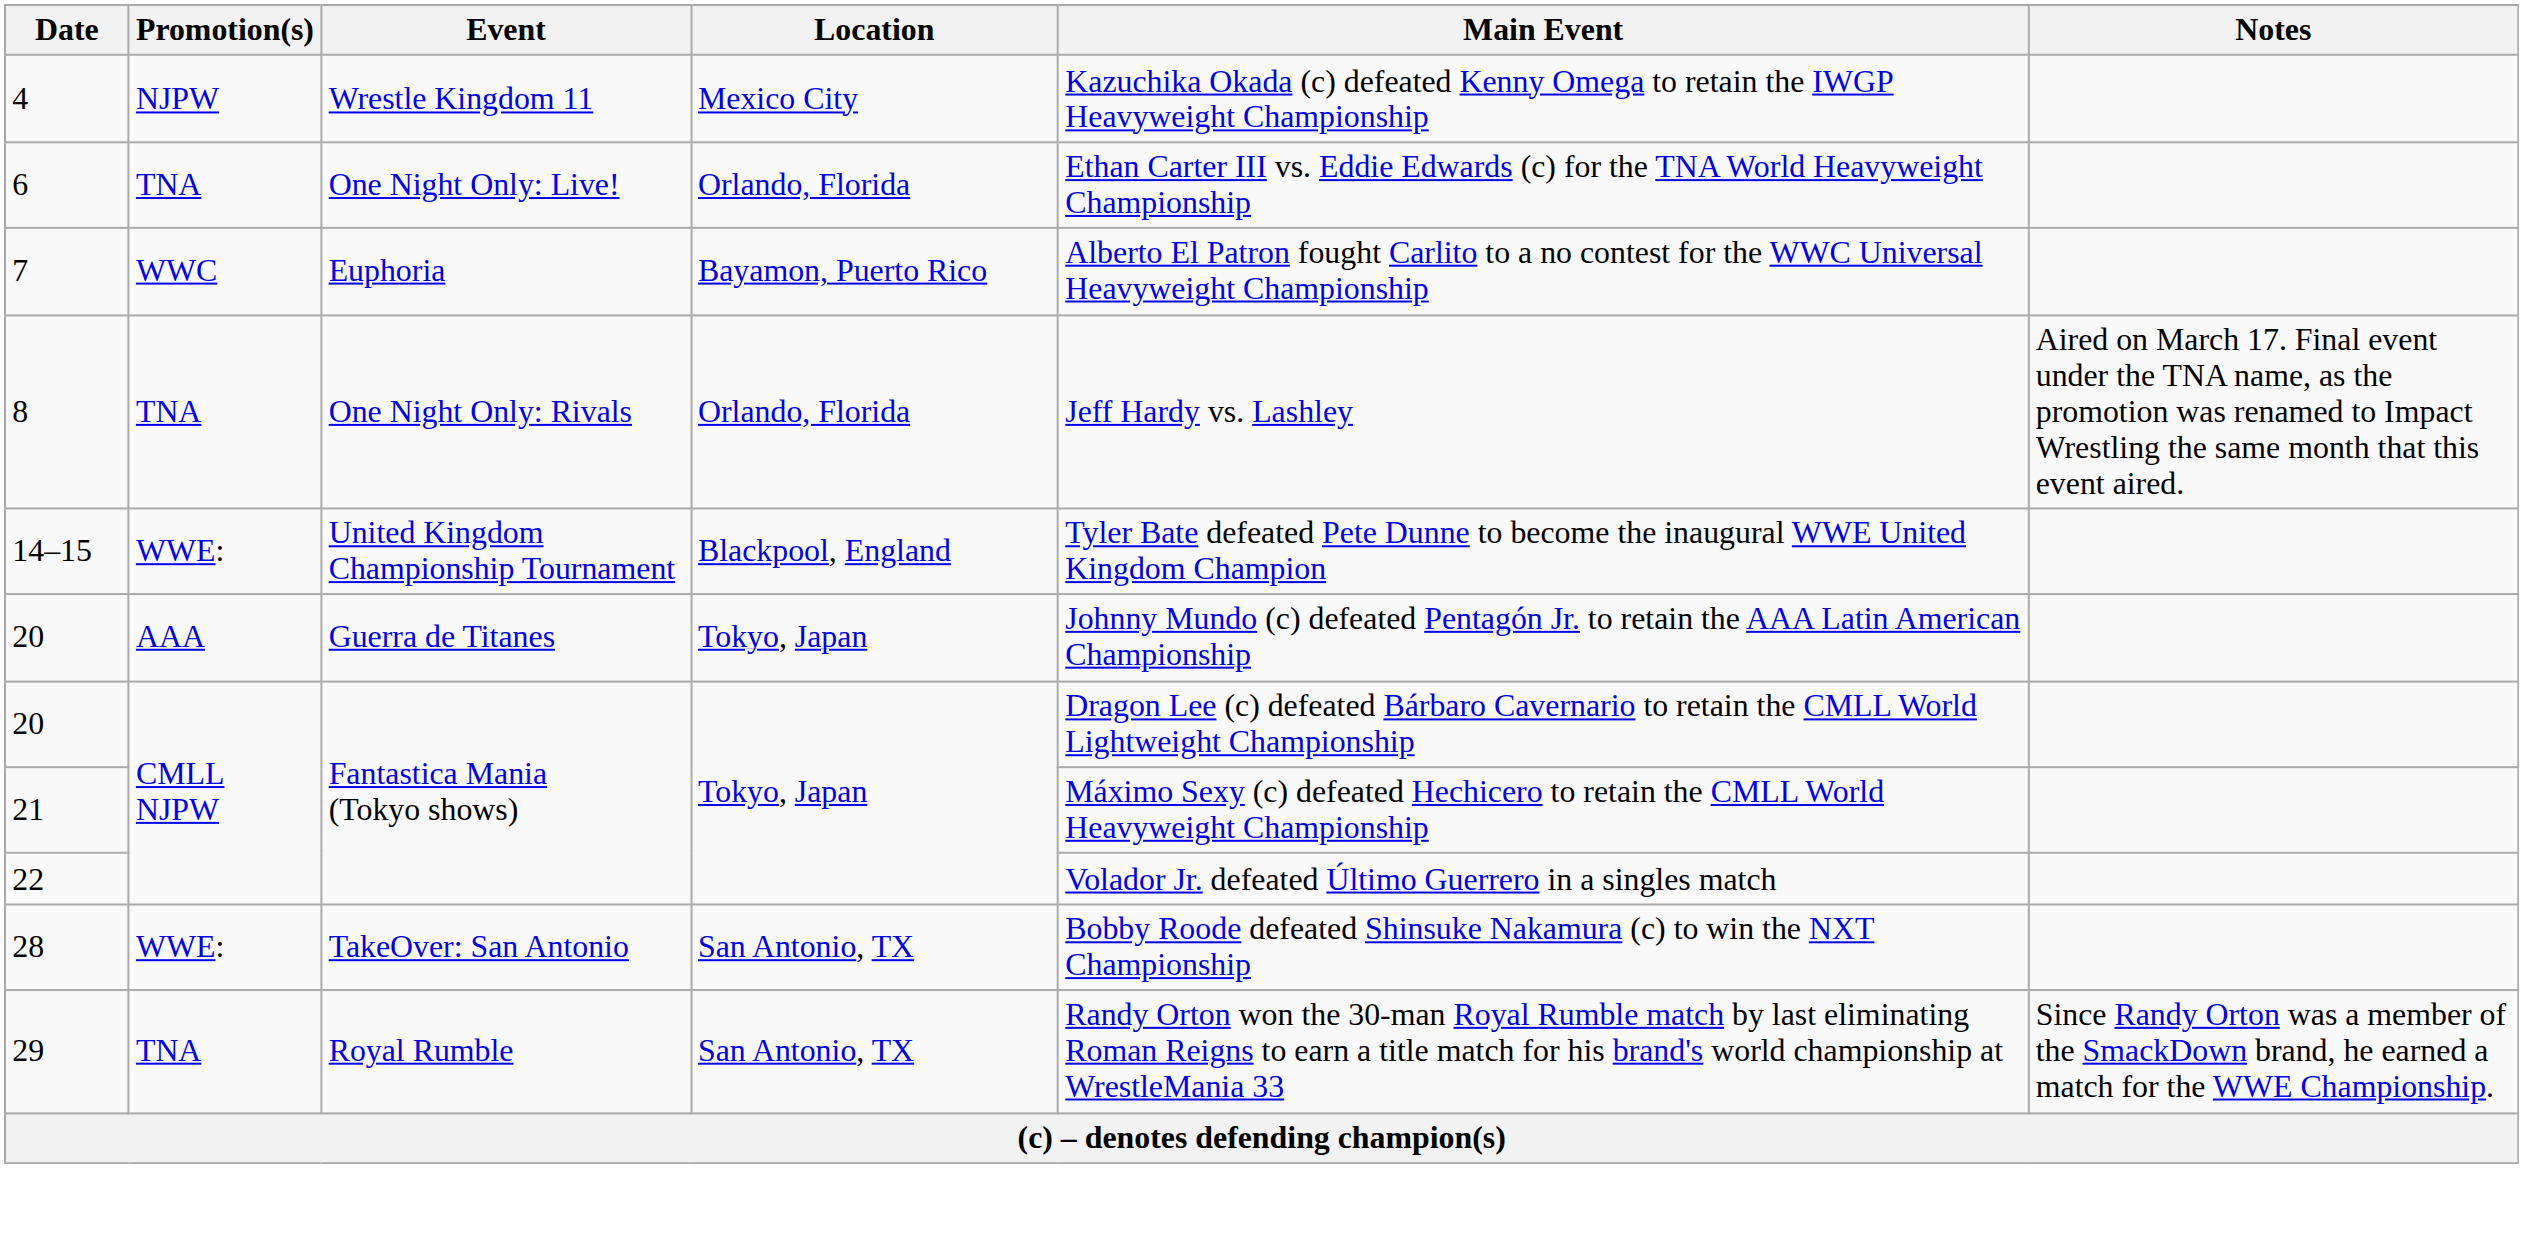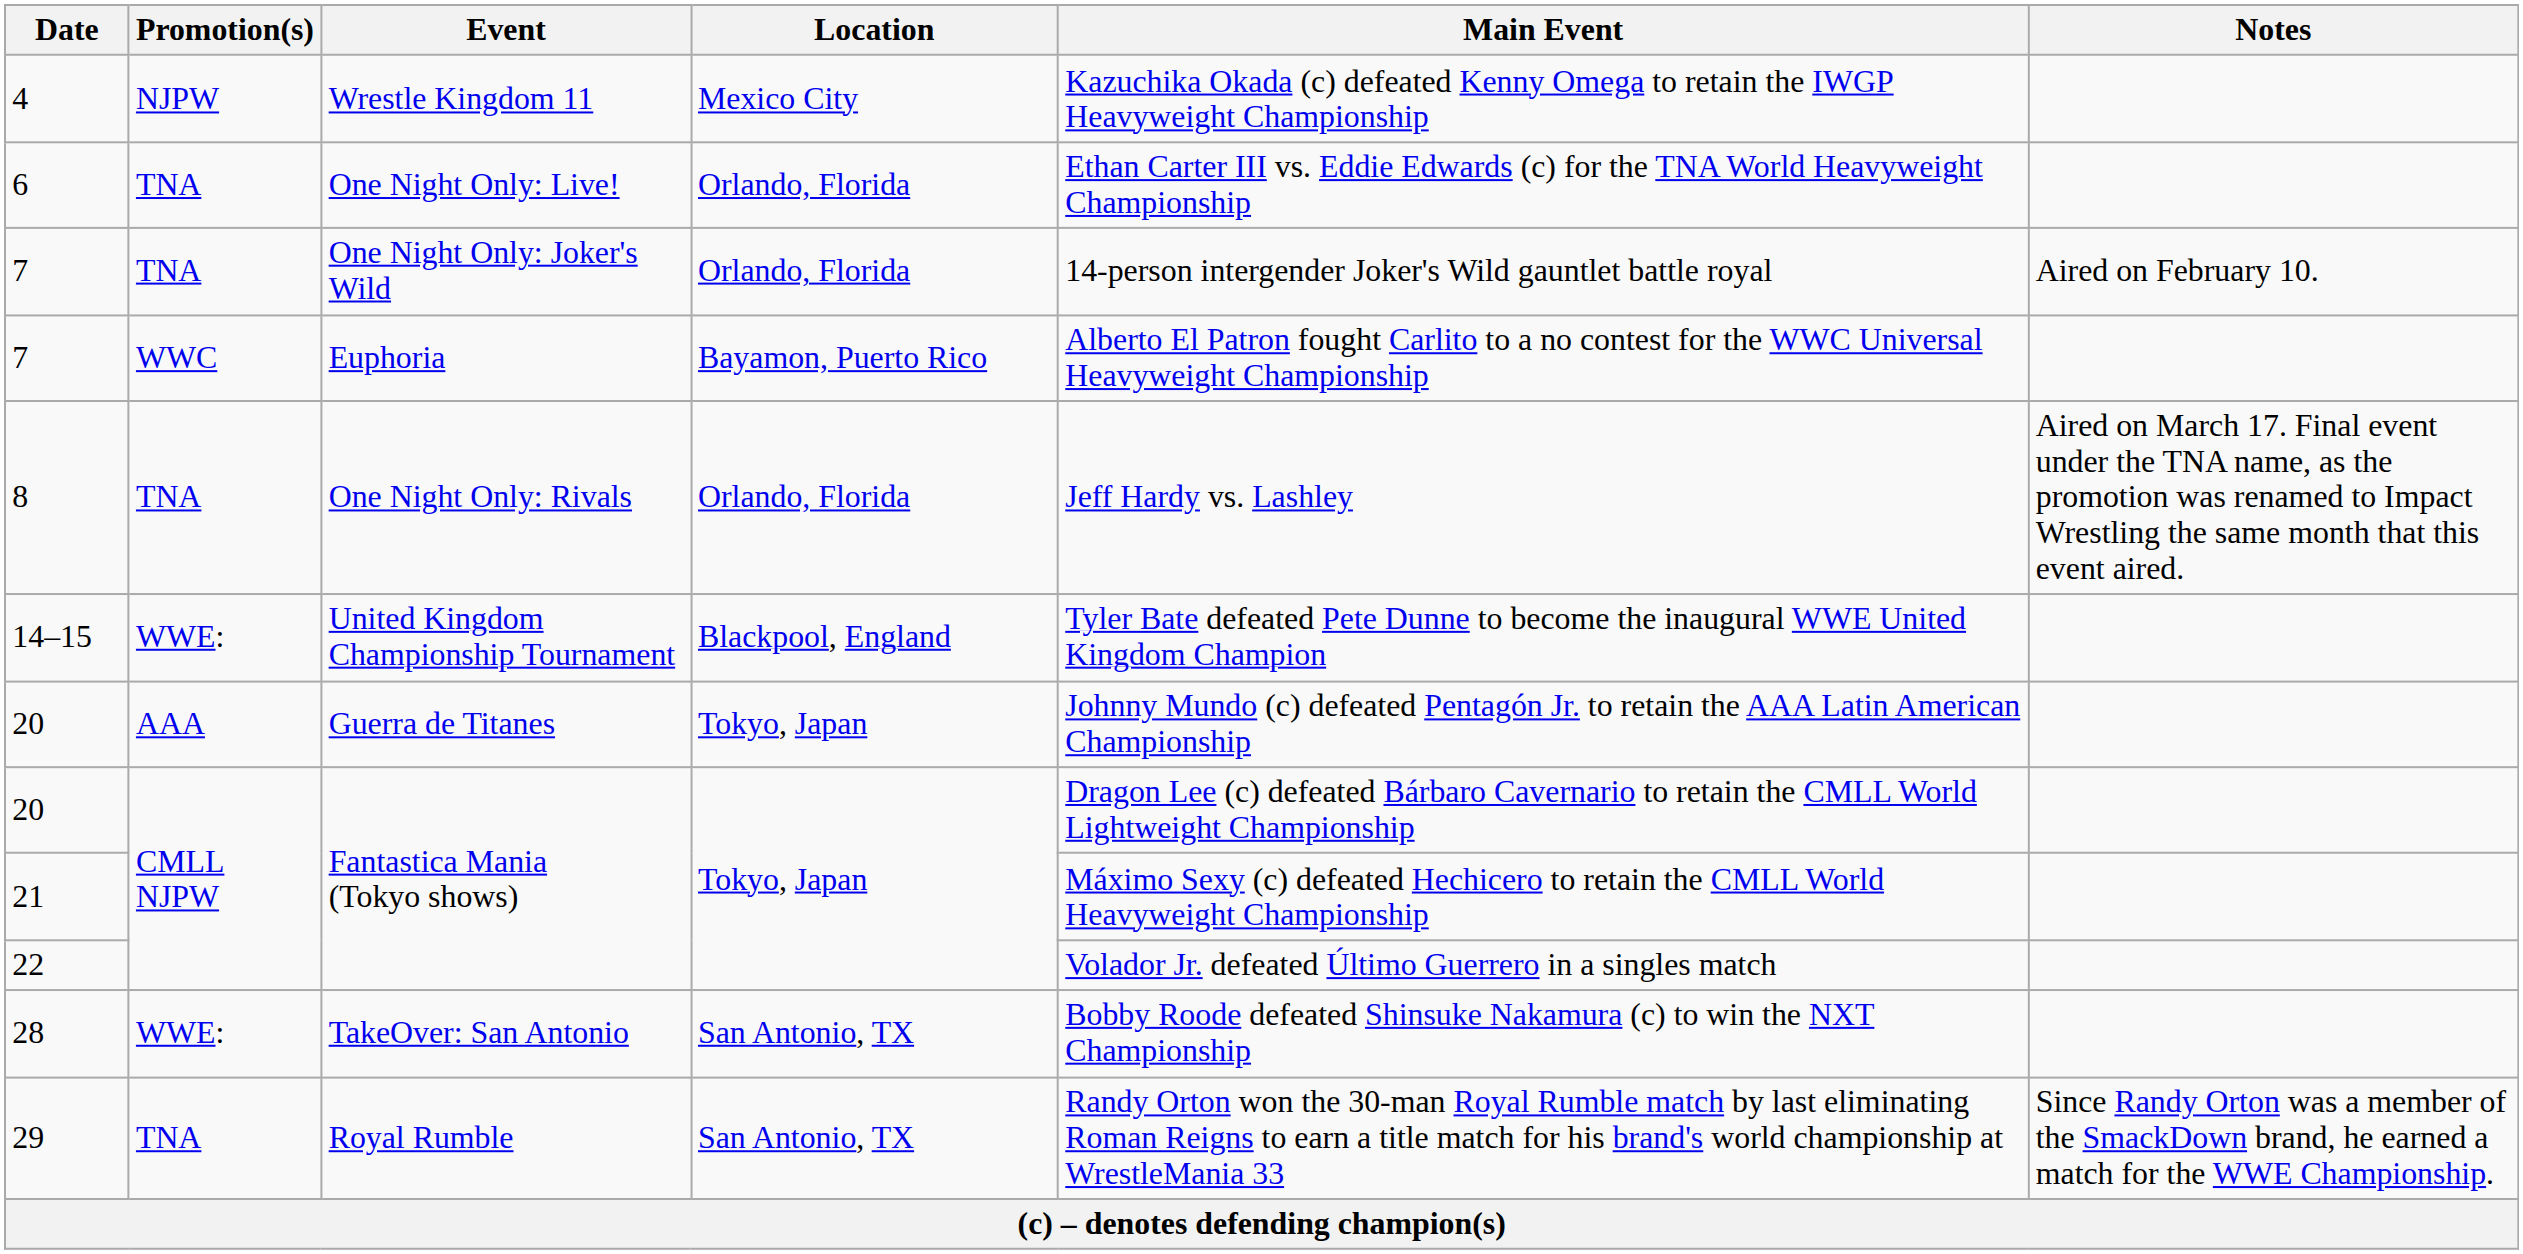+ row: 7 | TNA | One Night Only: Joker's Wild | Orlando, Florida | 14-person intergender Joker's Wild gauntlet battle royal | Aired on February 10.
